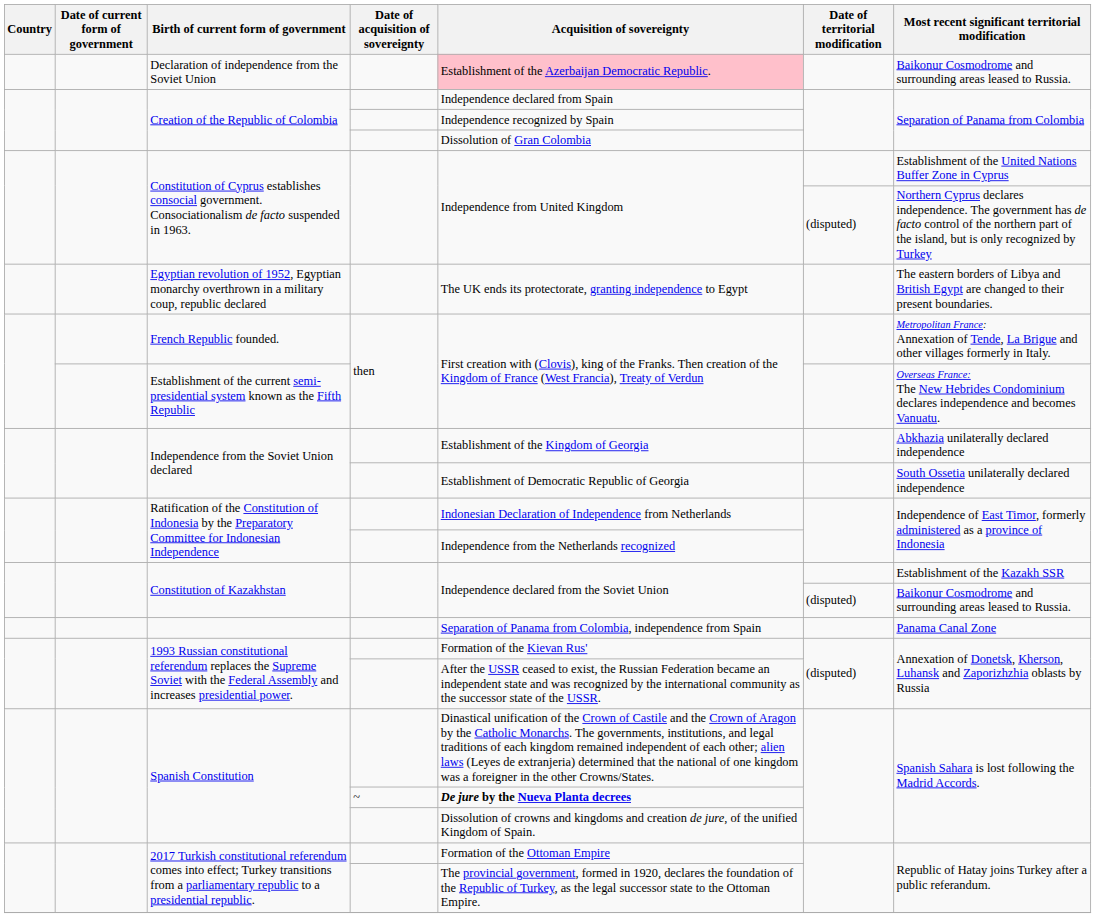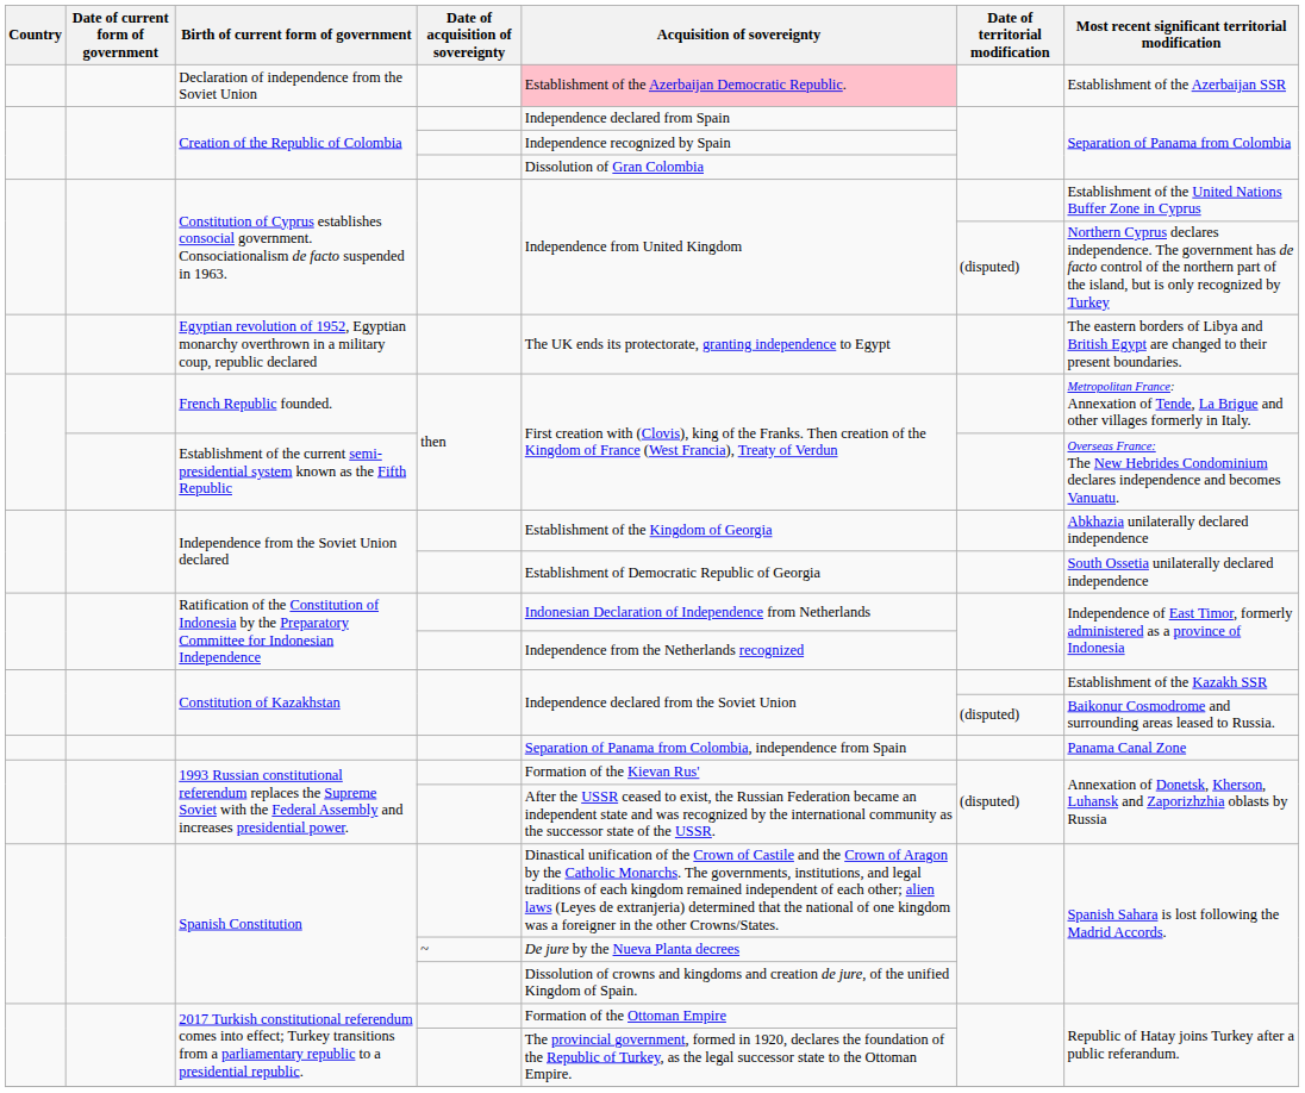Declaration of independence from the Soviet Union | Most recent significant territorial modification: Baikonur Cosmodrome and surrounding areas leased to Russia. -> Establishment of the Azerbaijan SSR
Spanish Constitution / ~ | Acquisition of sovereignty: bold -> normal
